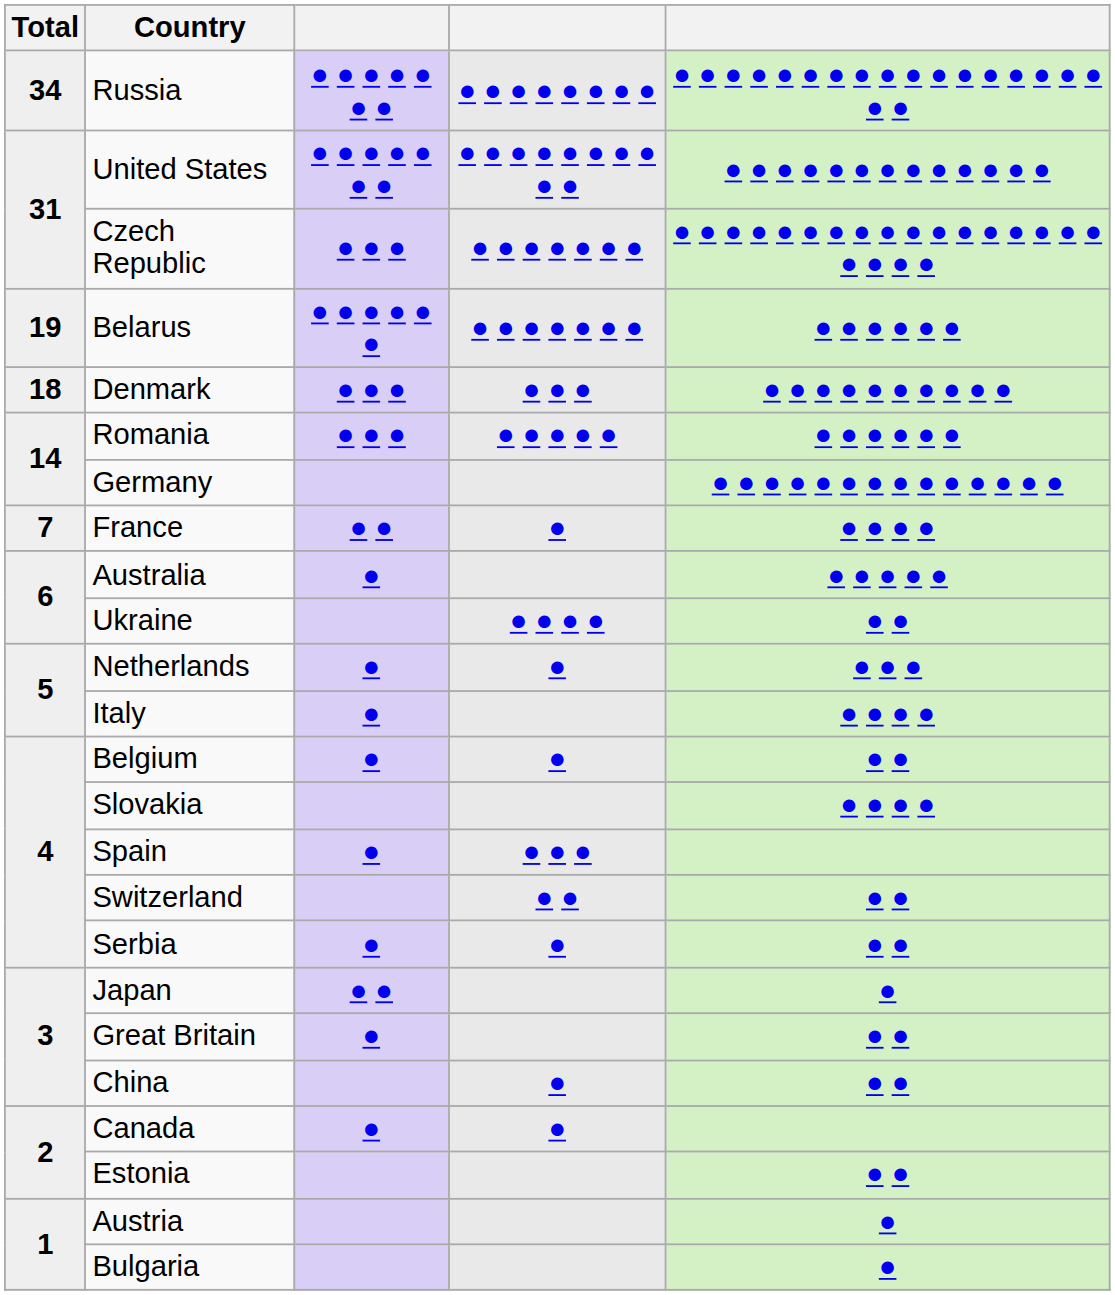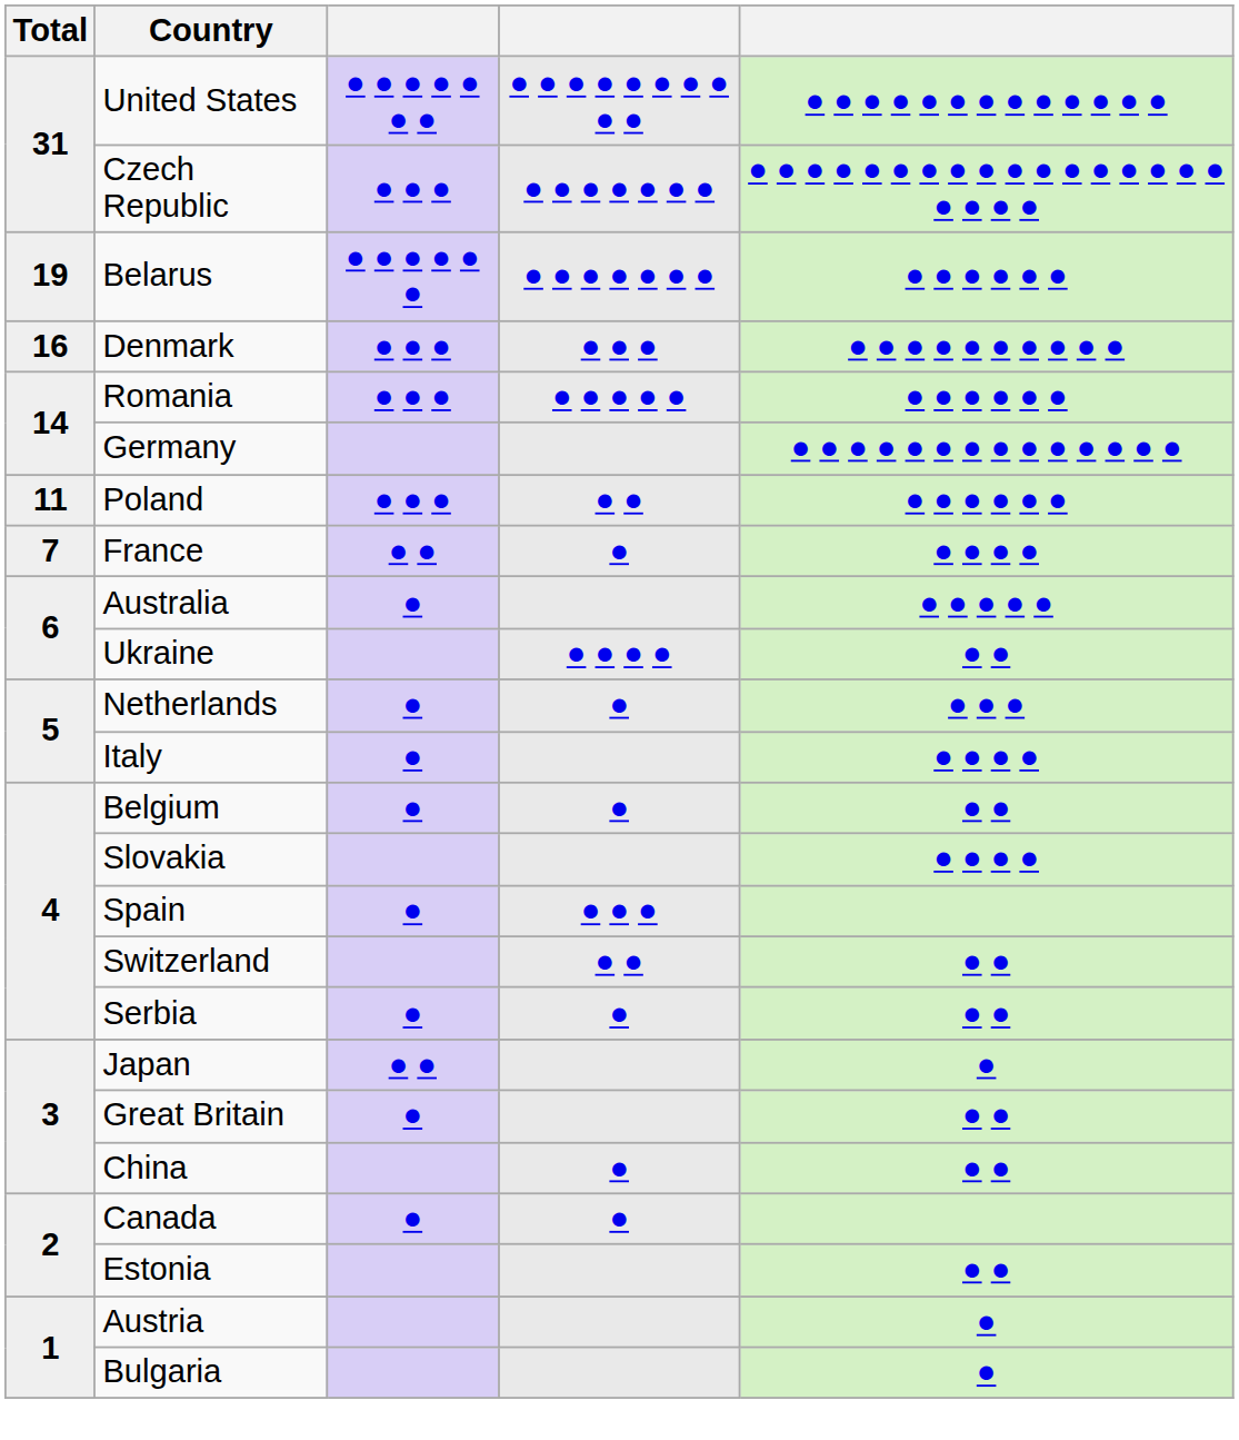- row: 34 | Russia | ● ● ● ● ● ● ● | ● ● ● ● ● ● ● ● | ● ● ● ● ● ● ● ● ● ● ● ● ● ● ● ● ● ● ●
Denmark | Total: 18 -> 16
+ row: 11 | Poland | ● ● ● | ● ● | ● ● ● ● ● ●
